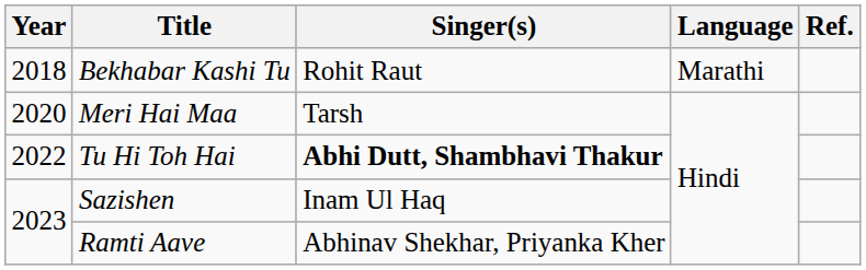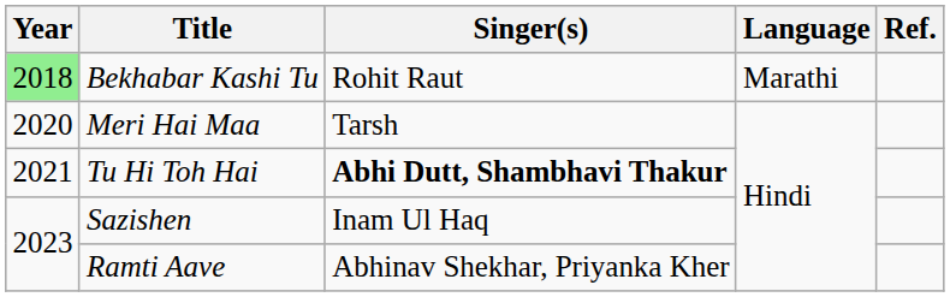Bekhabar Kashi Tu | Year: no background -> lightgreen background
Tu Hi Toh Hai | Year: 2022 -> 2021
